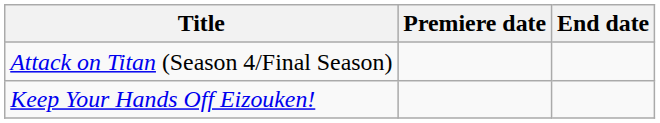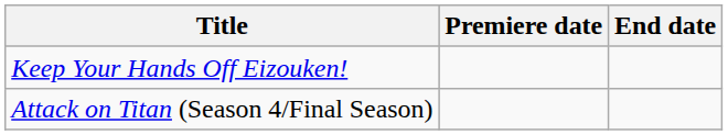rows swapped: Keep Your Hands Off Eizouken! <-> Attack on Titan (Season 4/Final Season)
